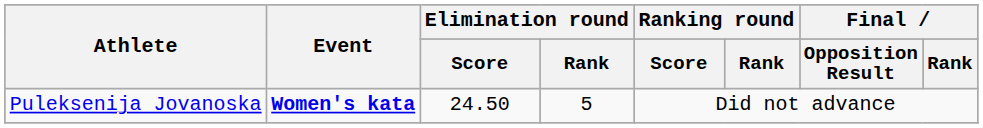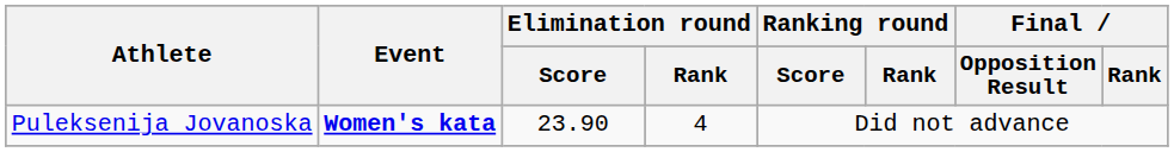Puleksenija Jovanoska | Elimination round / Score: 24.50 -> 23.90
Puleksenija Jovanoska | Elimination round / Rank: 5 -> 4
